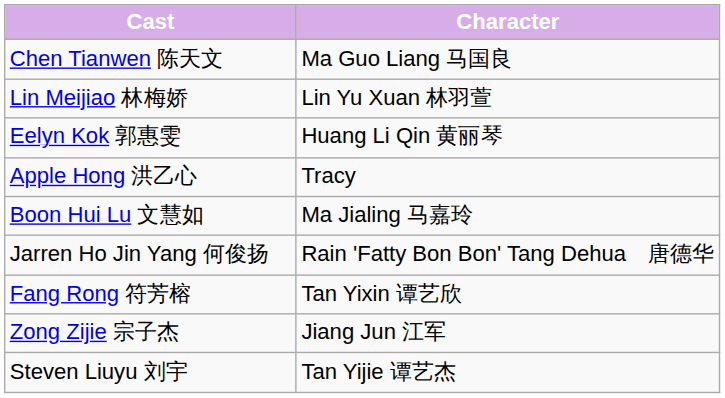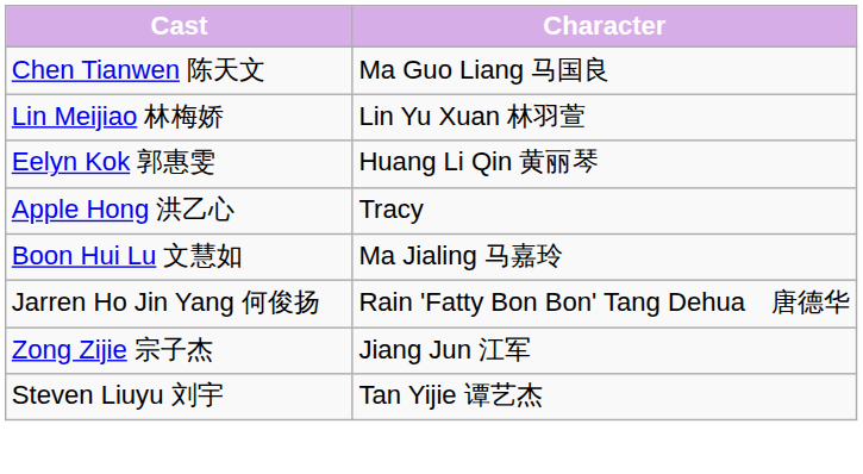- row: Fang Rong 符芳榕 | Tan Yixin 谭艺欣
